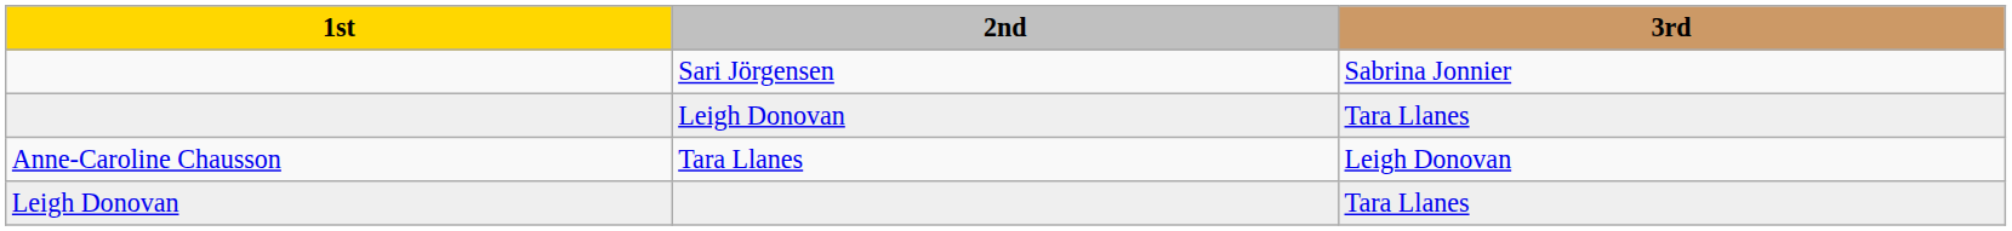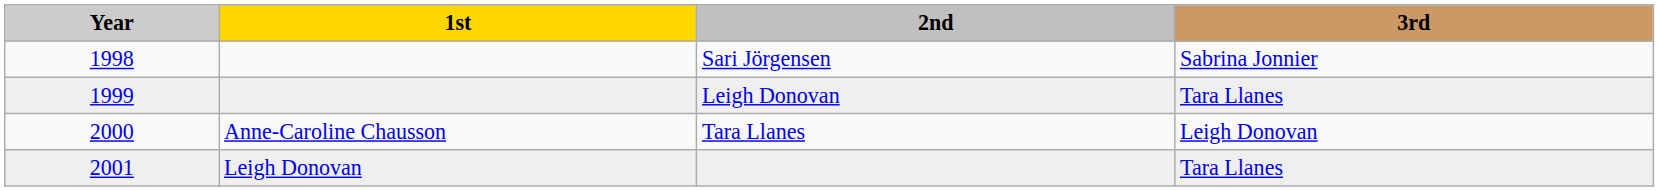+ column: Year | 1998 | 1999 | 2000 | 2001
